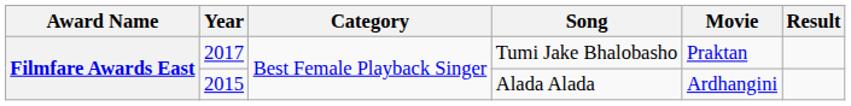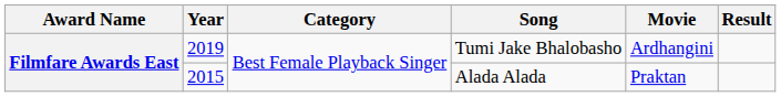Tumi Jake Bhalobasho | Year: 2017 -> 2019
Tumi Jake Bhalobasho | Movie: Praktan -> Ardhangini
Alada Alada | Movie: Ardhangini -> Praktan
